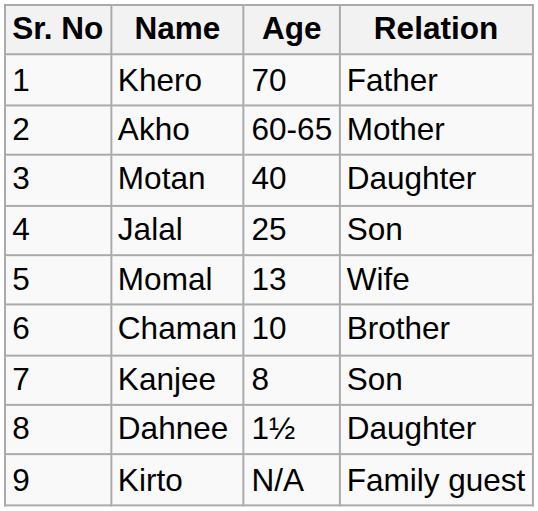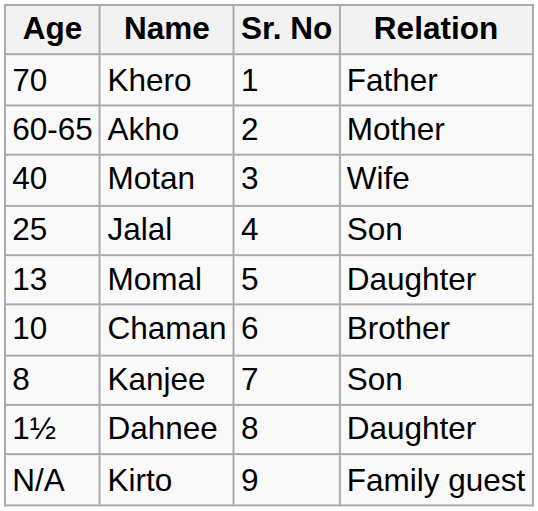columns swapped: Sr. No <-> Age
Motan | Relation: Daughter -> Wife
Momal | Relation: Wife -> Daughter
